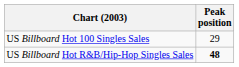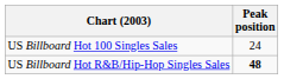US Billboard Hot 100 Singles Sales | Peak position: 29 -> 24
